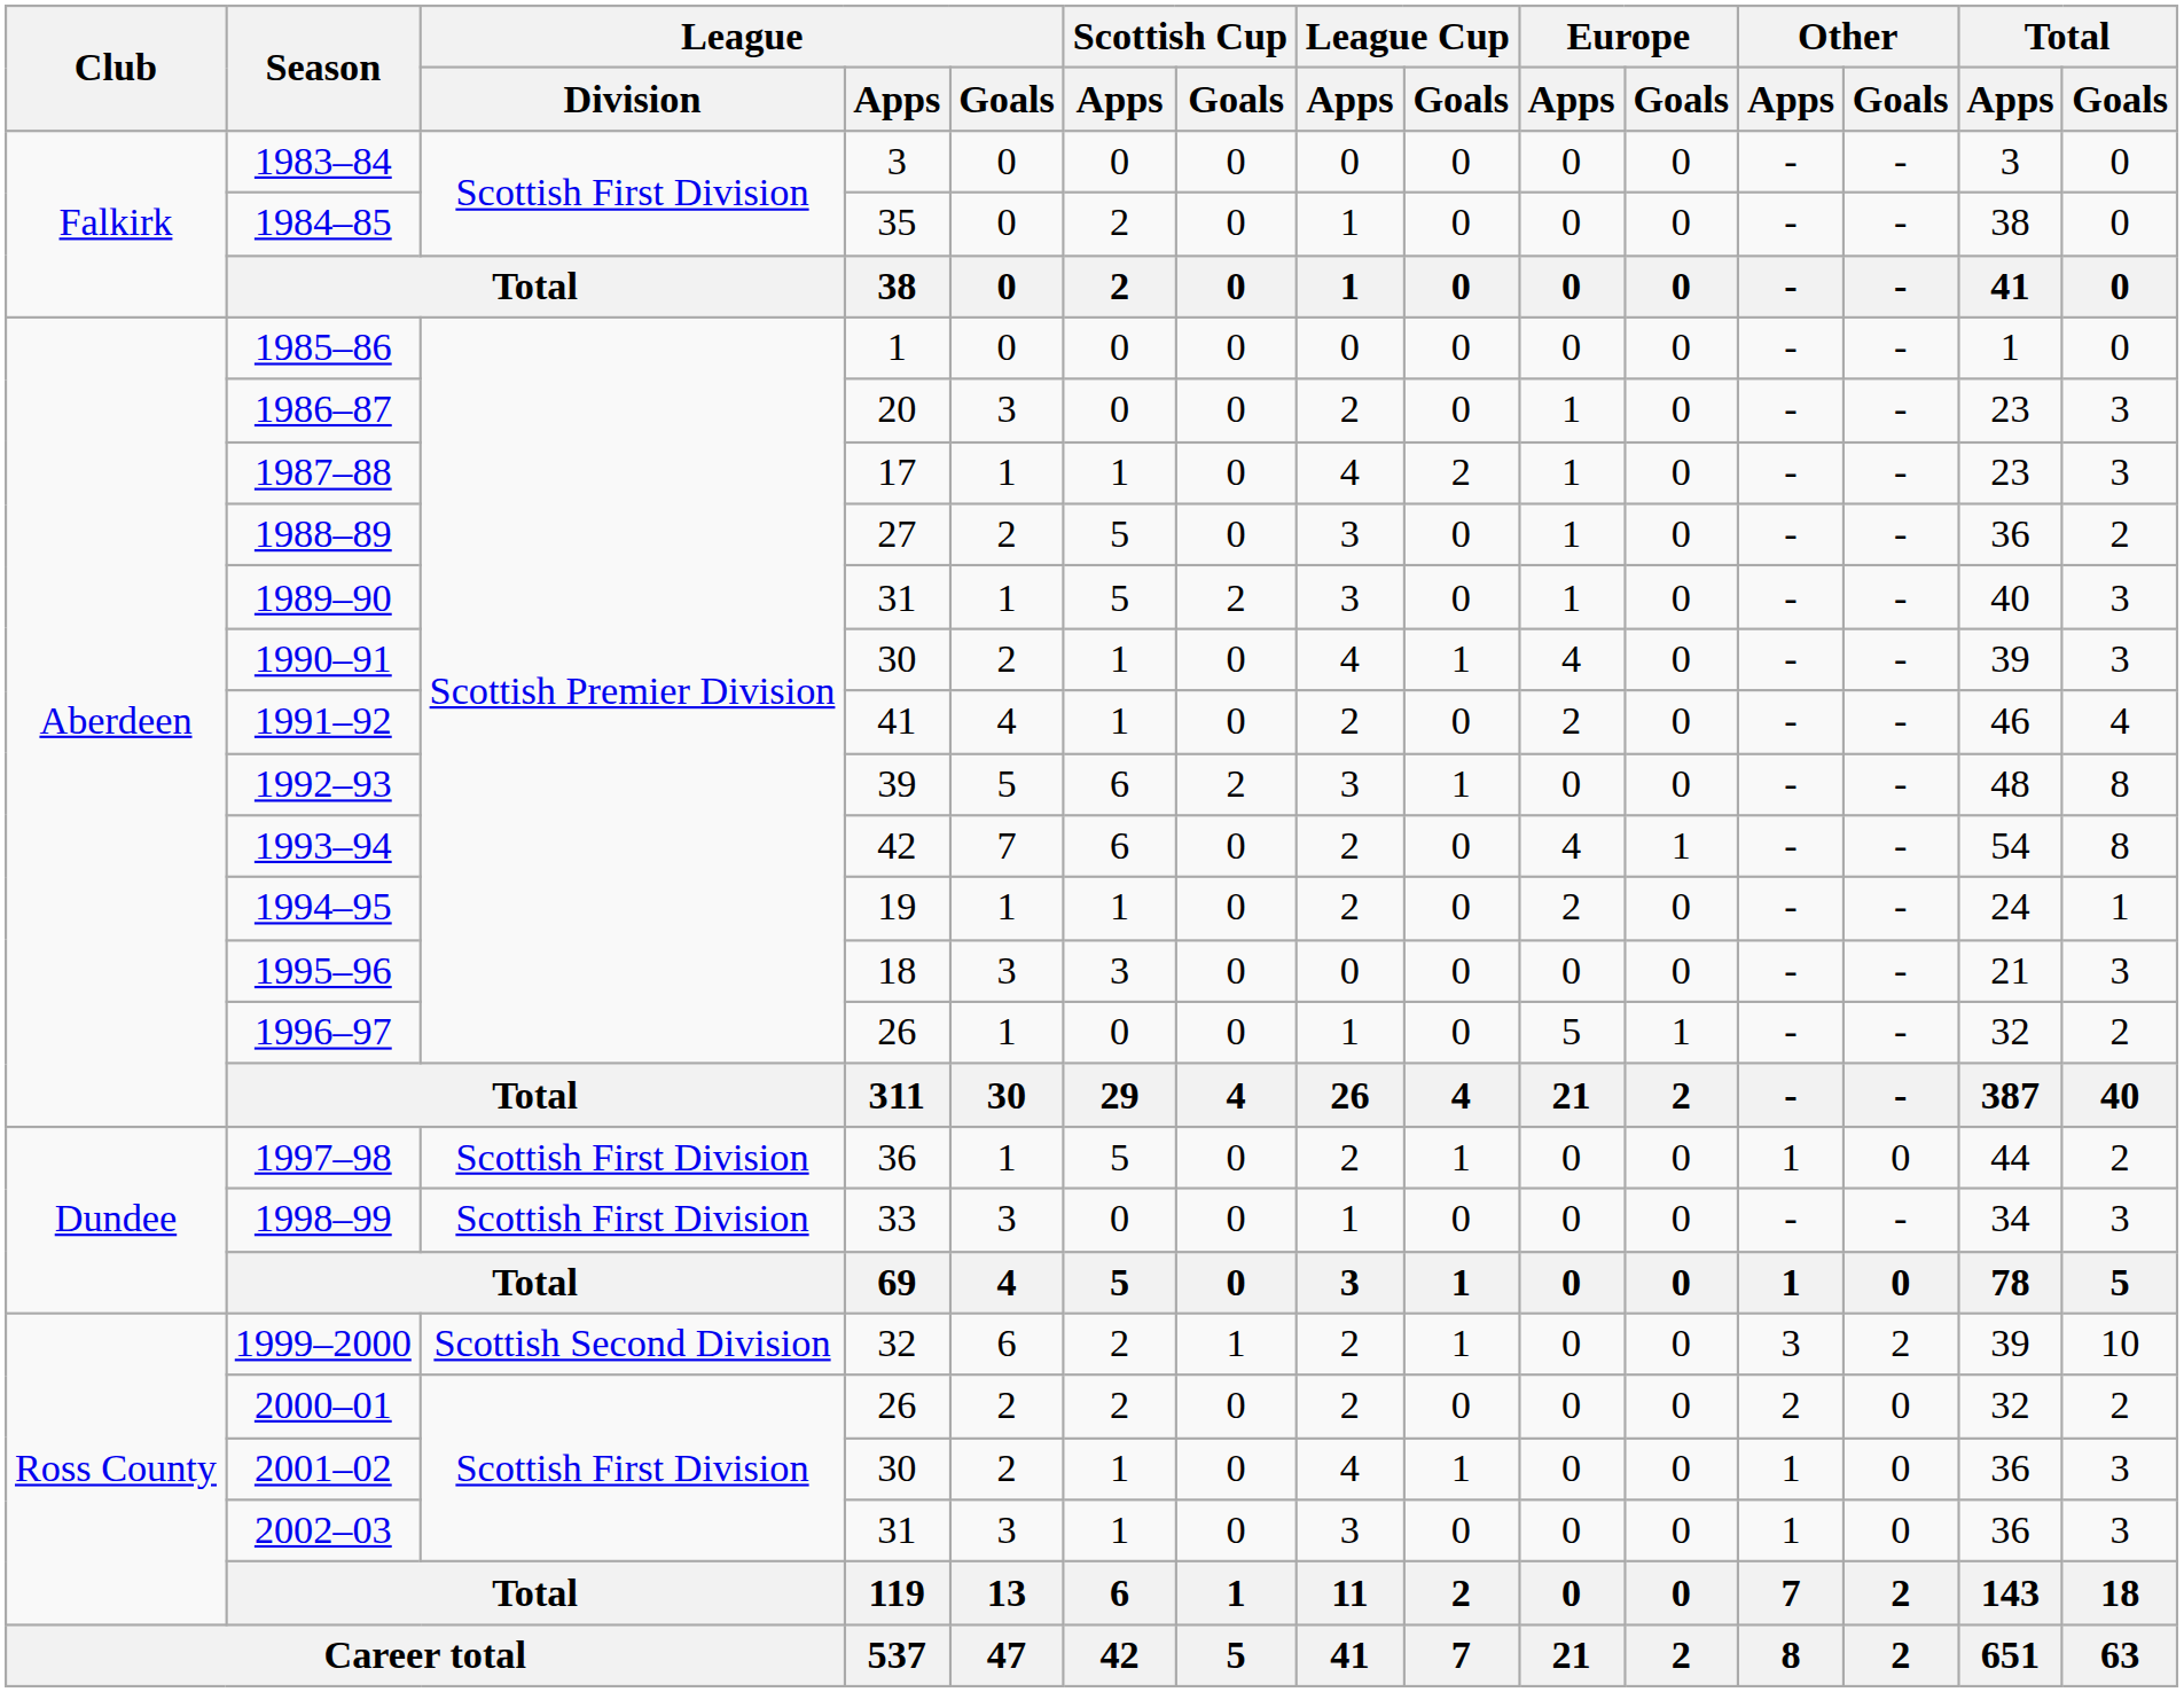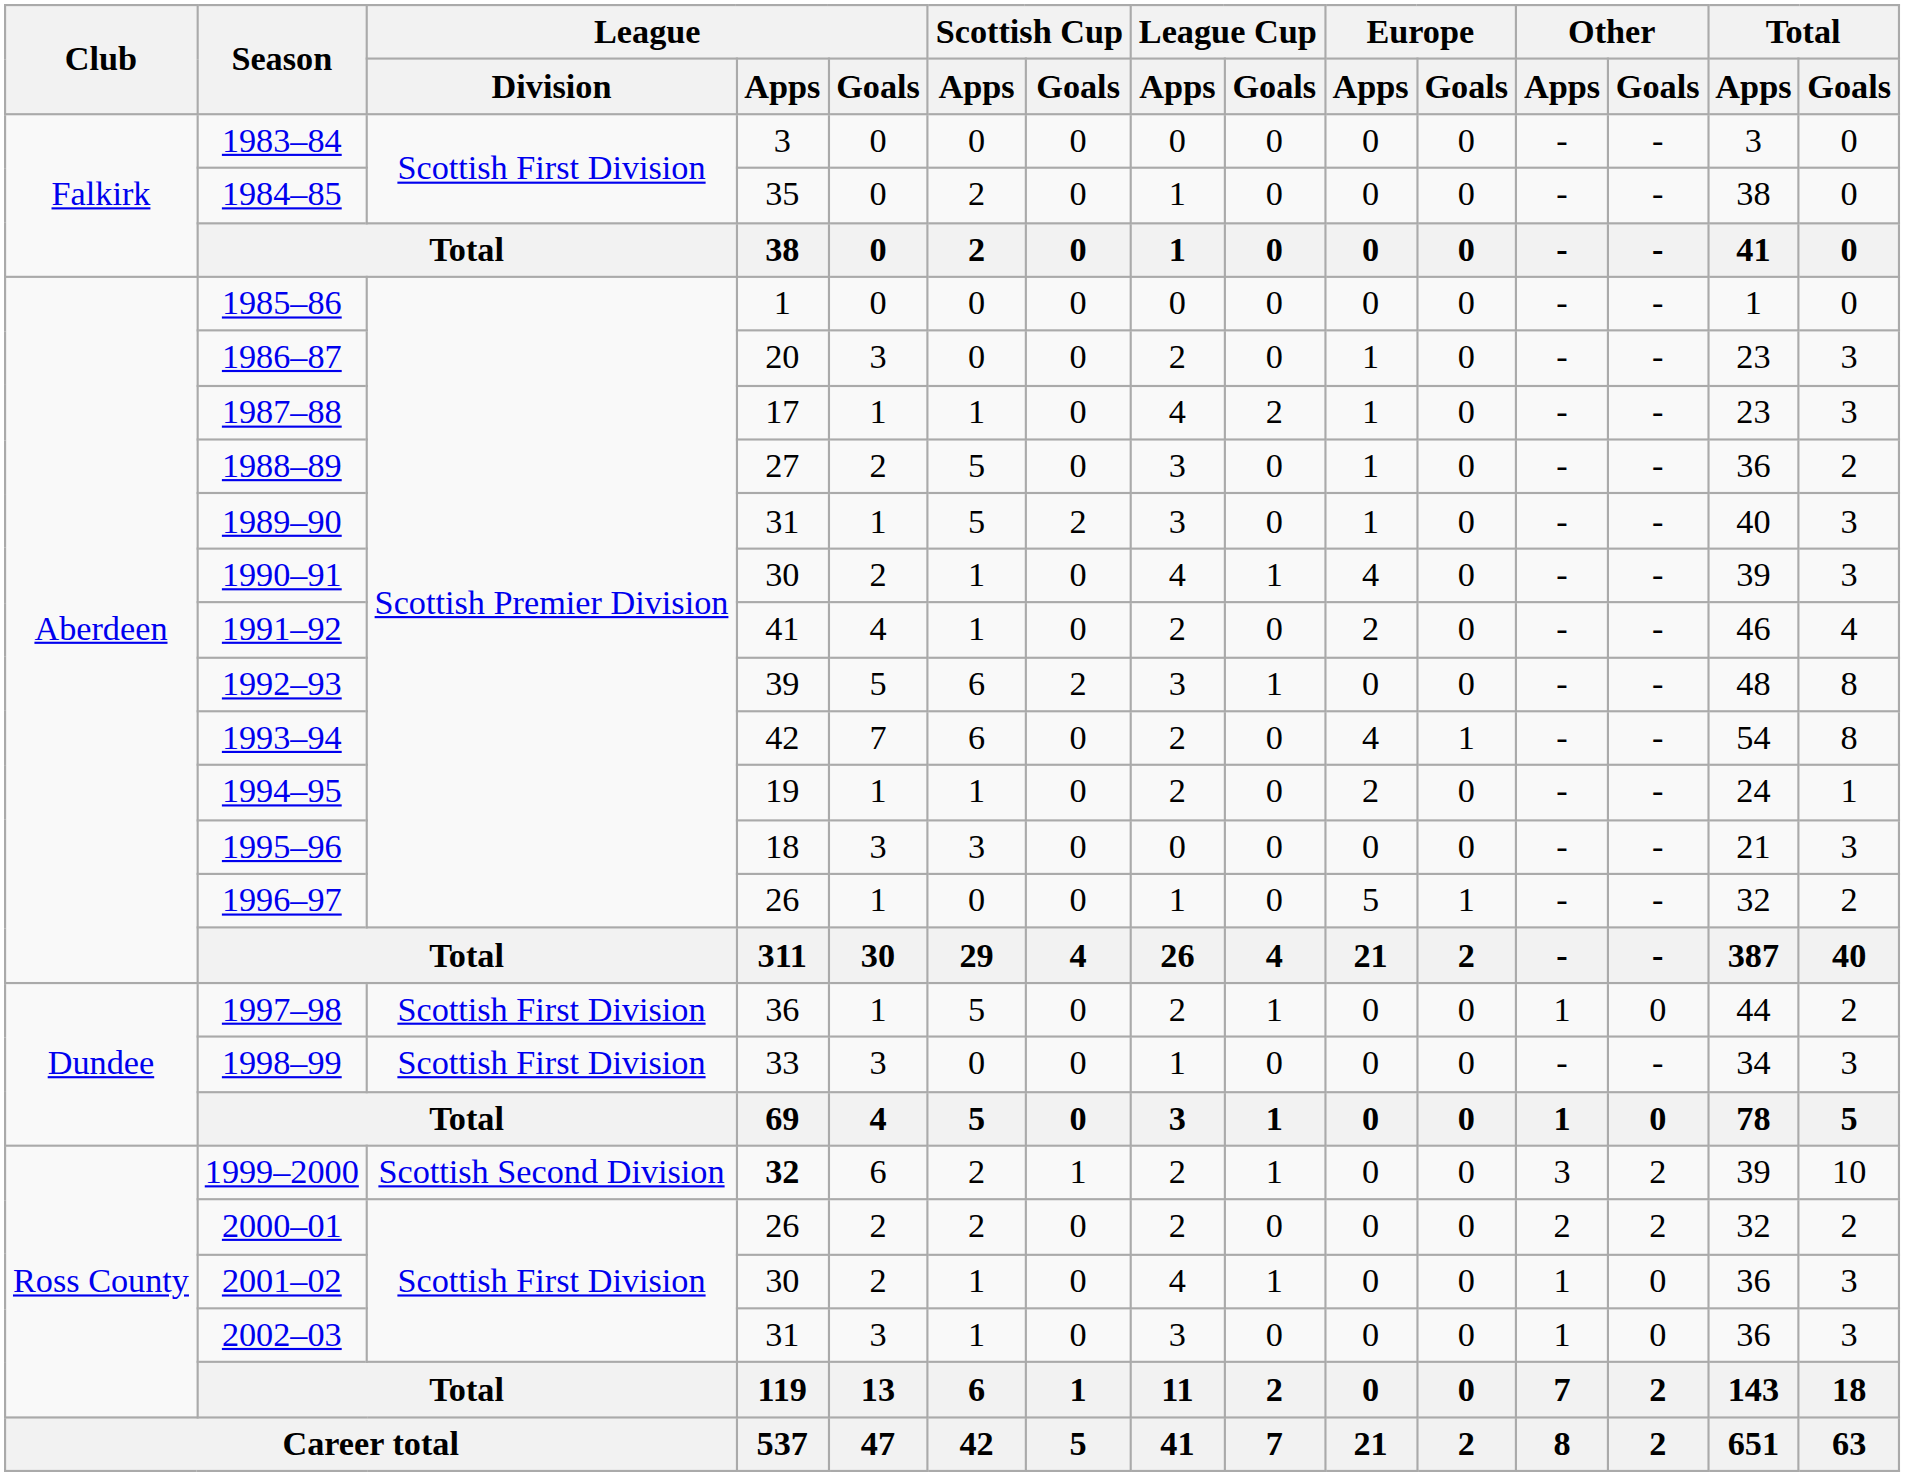1999–2000 | League / Apps: normal -> bold
2000–01 | Other / Goals: 0 -> 2
